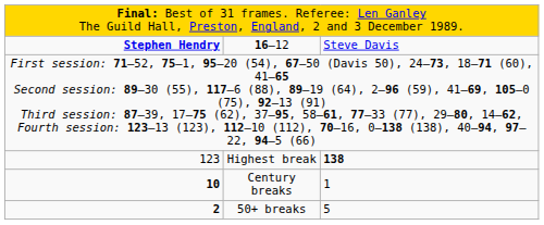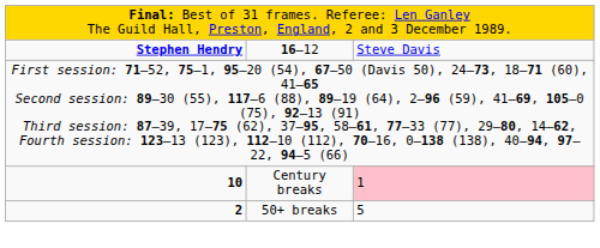- row: 123 | Highest break | 138
Century breaks | column 3: no background -> pink background
